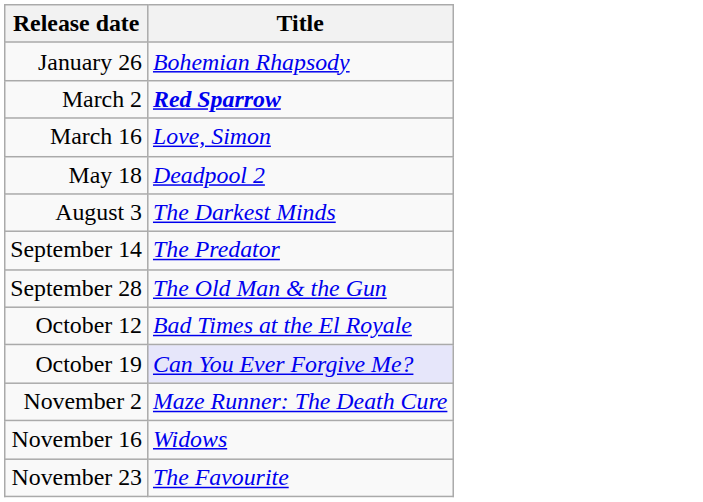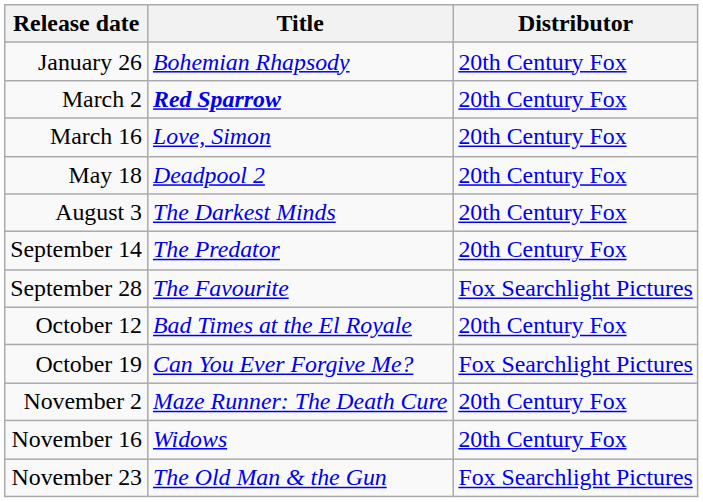+ column: Distributor | 20th Century Fox | 20th Century Fox | 20th Century Fox | 20th Century Fox | 20th Century Fox | 20th Century Fox | Fox Searchlight Pictures | 20th Century Fox | Fox Searchlight Pictures | 20th Century Fox | 20th Century Fox | Fox Searchlight Pictures
September 28 | Title: The Old Man & the Gun -> The Favourite
October 19 | Title: lavender background -> no background
November 23 | Title: The Favourite -> The Old Man & the Gun
